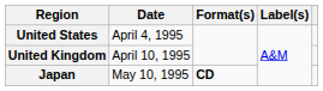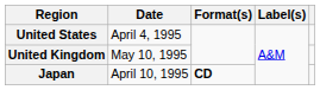United Kingdom | Date: April 10, 1995 -> May 10, 1995
Japan | Date: May 10, 1995 -> April 10, 1995
